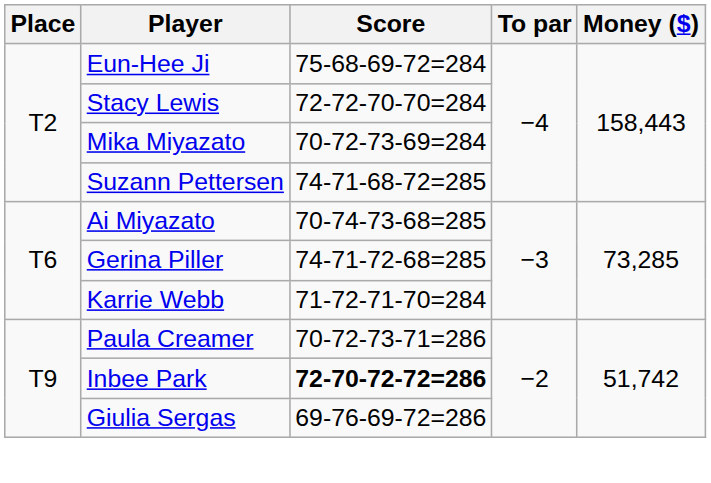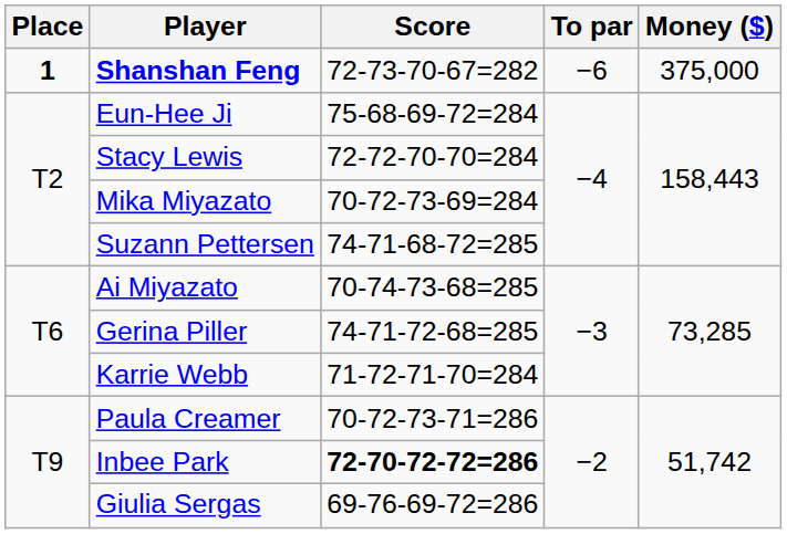+ row: 1 | Shanshan Feng | 72-73-70-67=282 | −6 | 375,000
